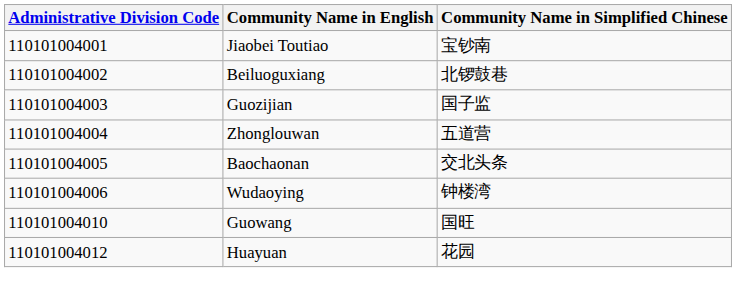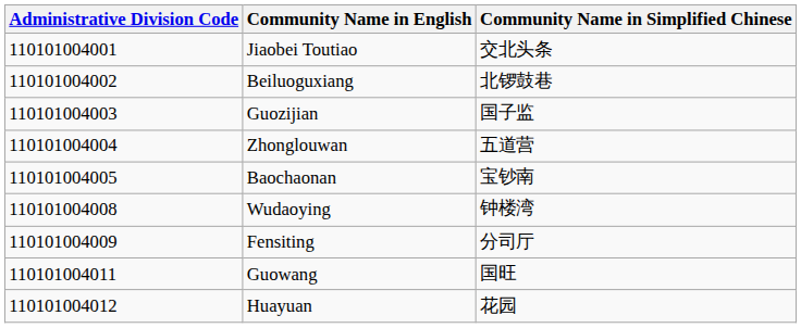Jiaobei Toutiao | Community Name in Simplified Chinese: 宝钞南 -> 交北头条
Baochaonan | Community Name in Simplified Chinese: 交北头条 -> 宝钞南
Wudaoying | Administrative Division Code: 110101004006 -> 110101004008
+ row: 110101004009 | Fensiting | 分司厅
Guowang | Administrative Division Code: 110101004010 -> 110101004011
